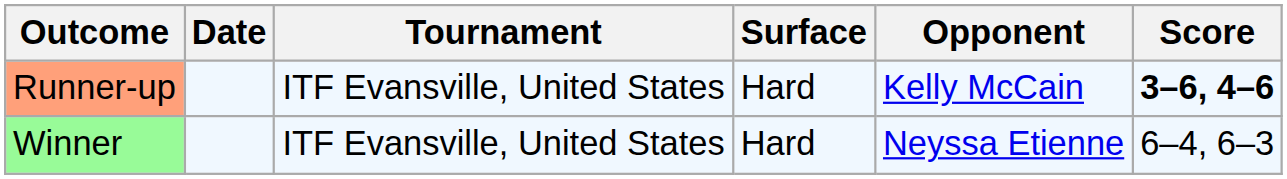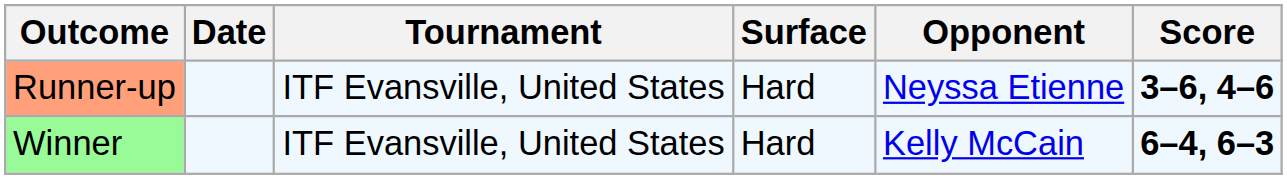Runner-up | Opponent: Kelly McCain -> Neyssa Etienne
Winner | Opponent: Neyssa Etienne -> Kelly McCain
Winner | Score: normal -> bold
